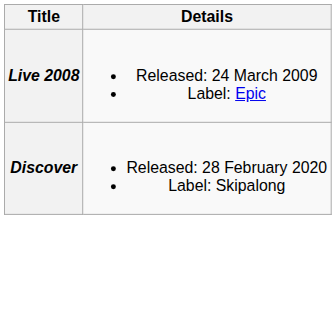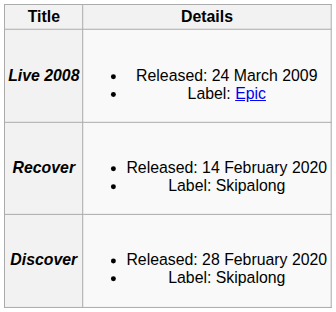+ row: Recover | Released: 14 February 2020 Label: Skipalong
